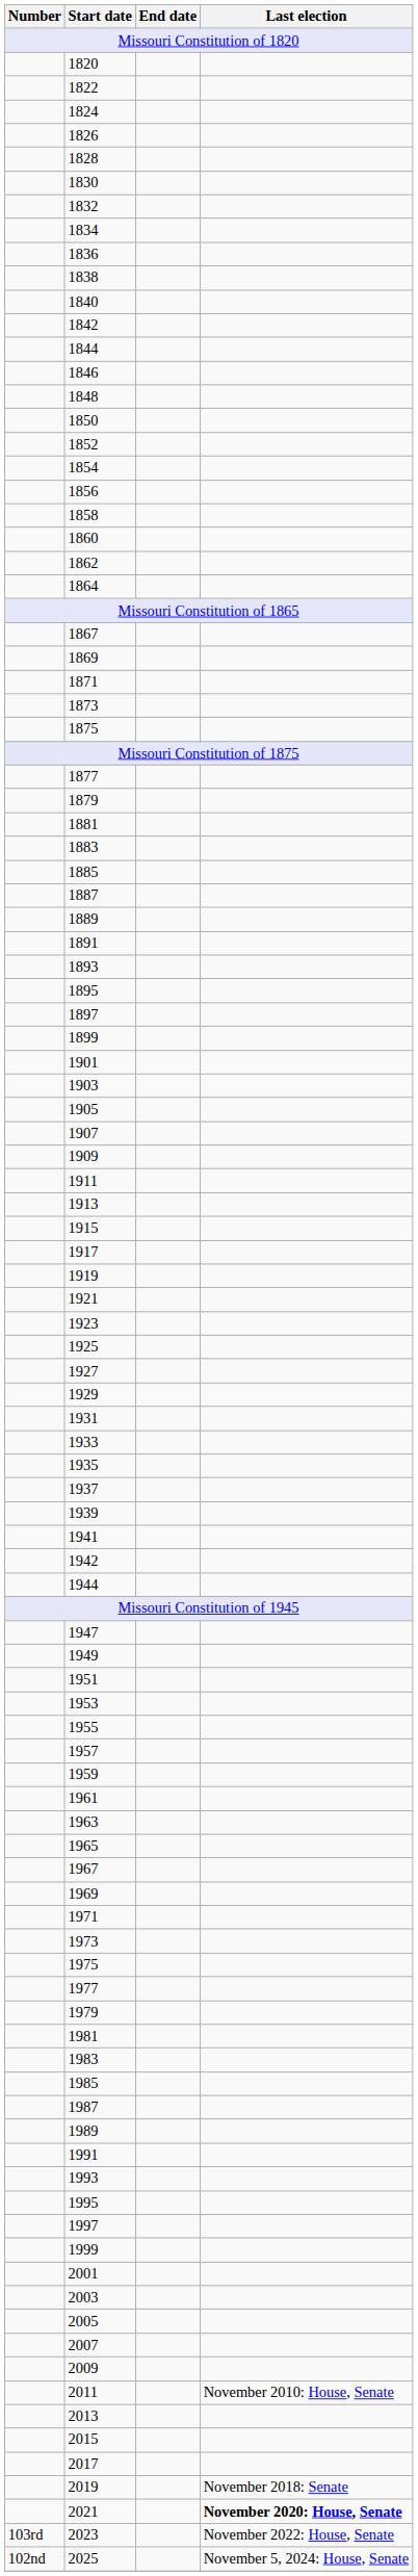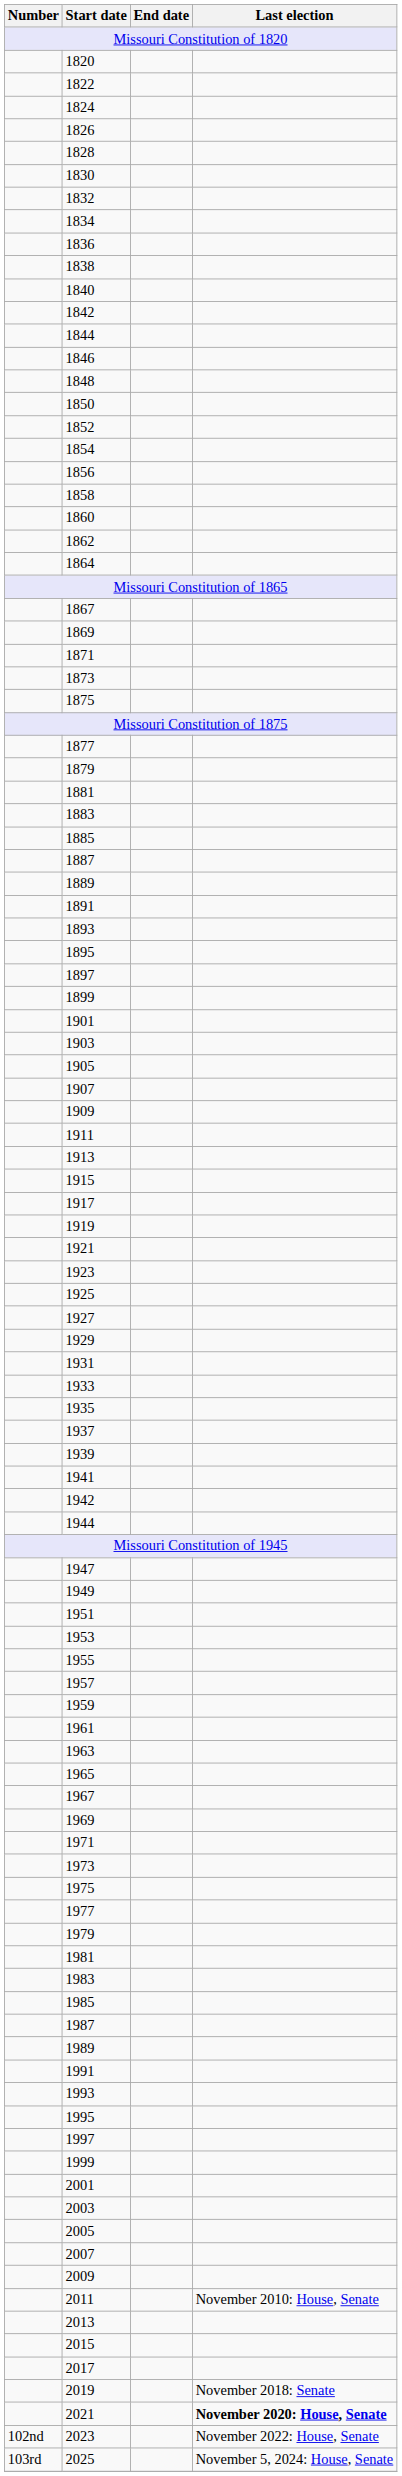2023 | Number: 103rd -> 102nd
2025 | Number: 102nd -> 103rd
